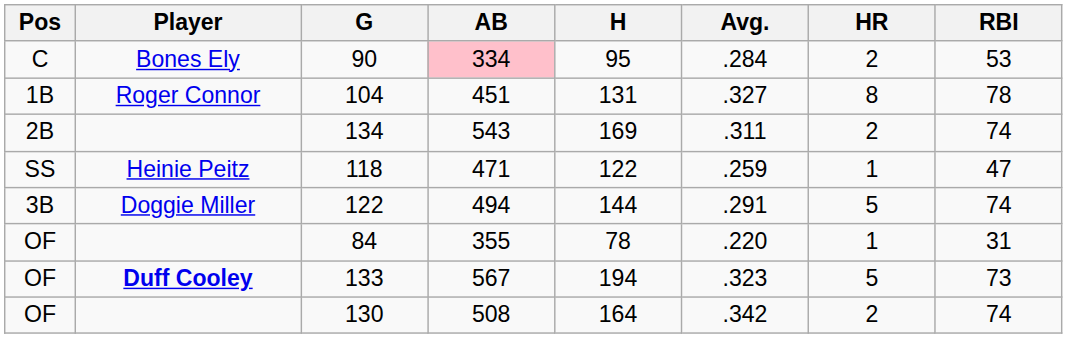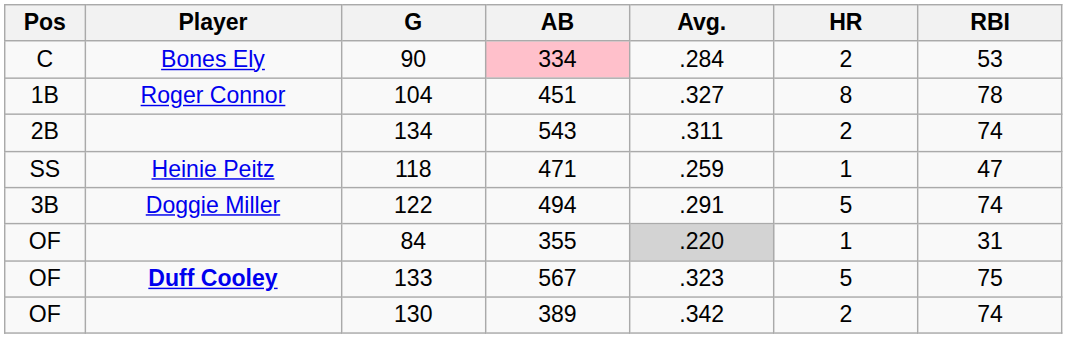- column: H | 95 | 131 | 169 | 122 | 144 | 78 | 194 | 164
84 | Avg.: no background -> lightgrey background
133 | RBI: 73 -> 75
130 | AB: 508 -> 389
